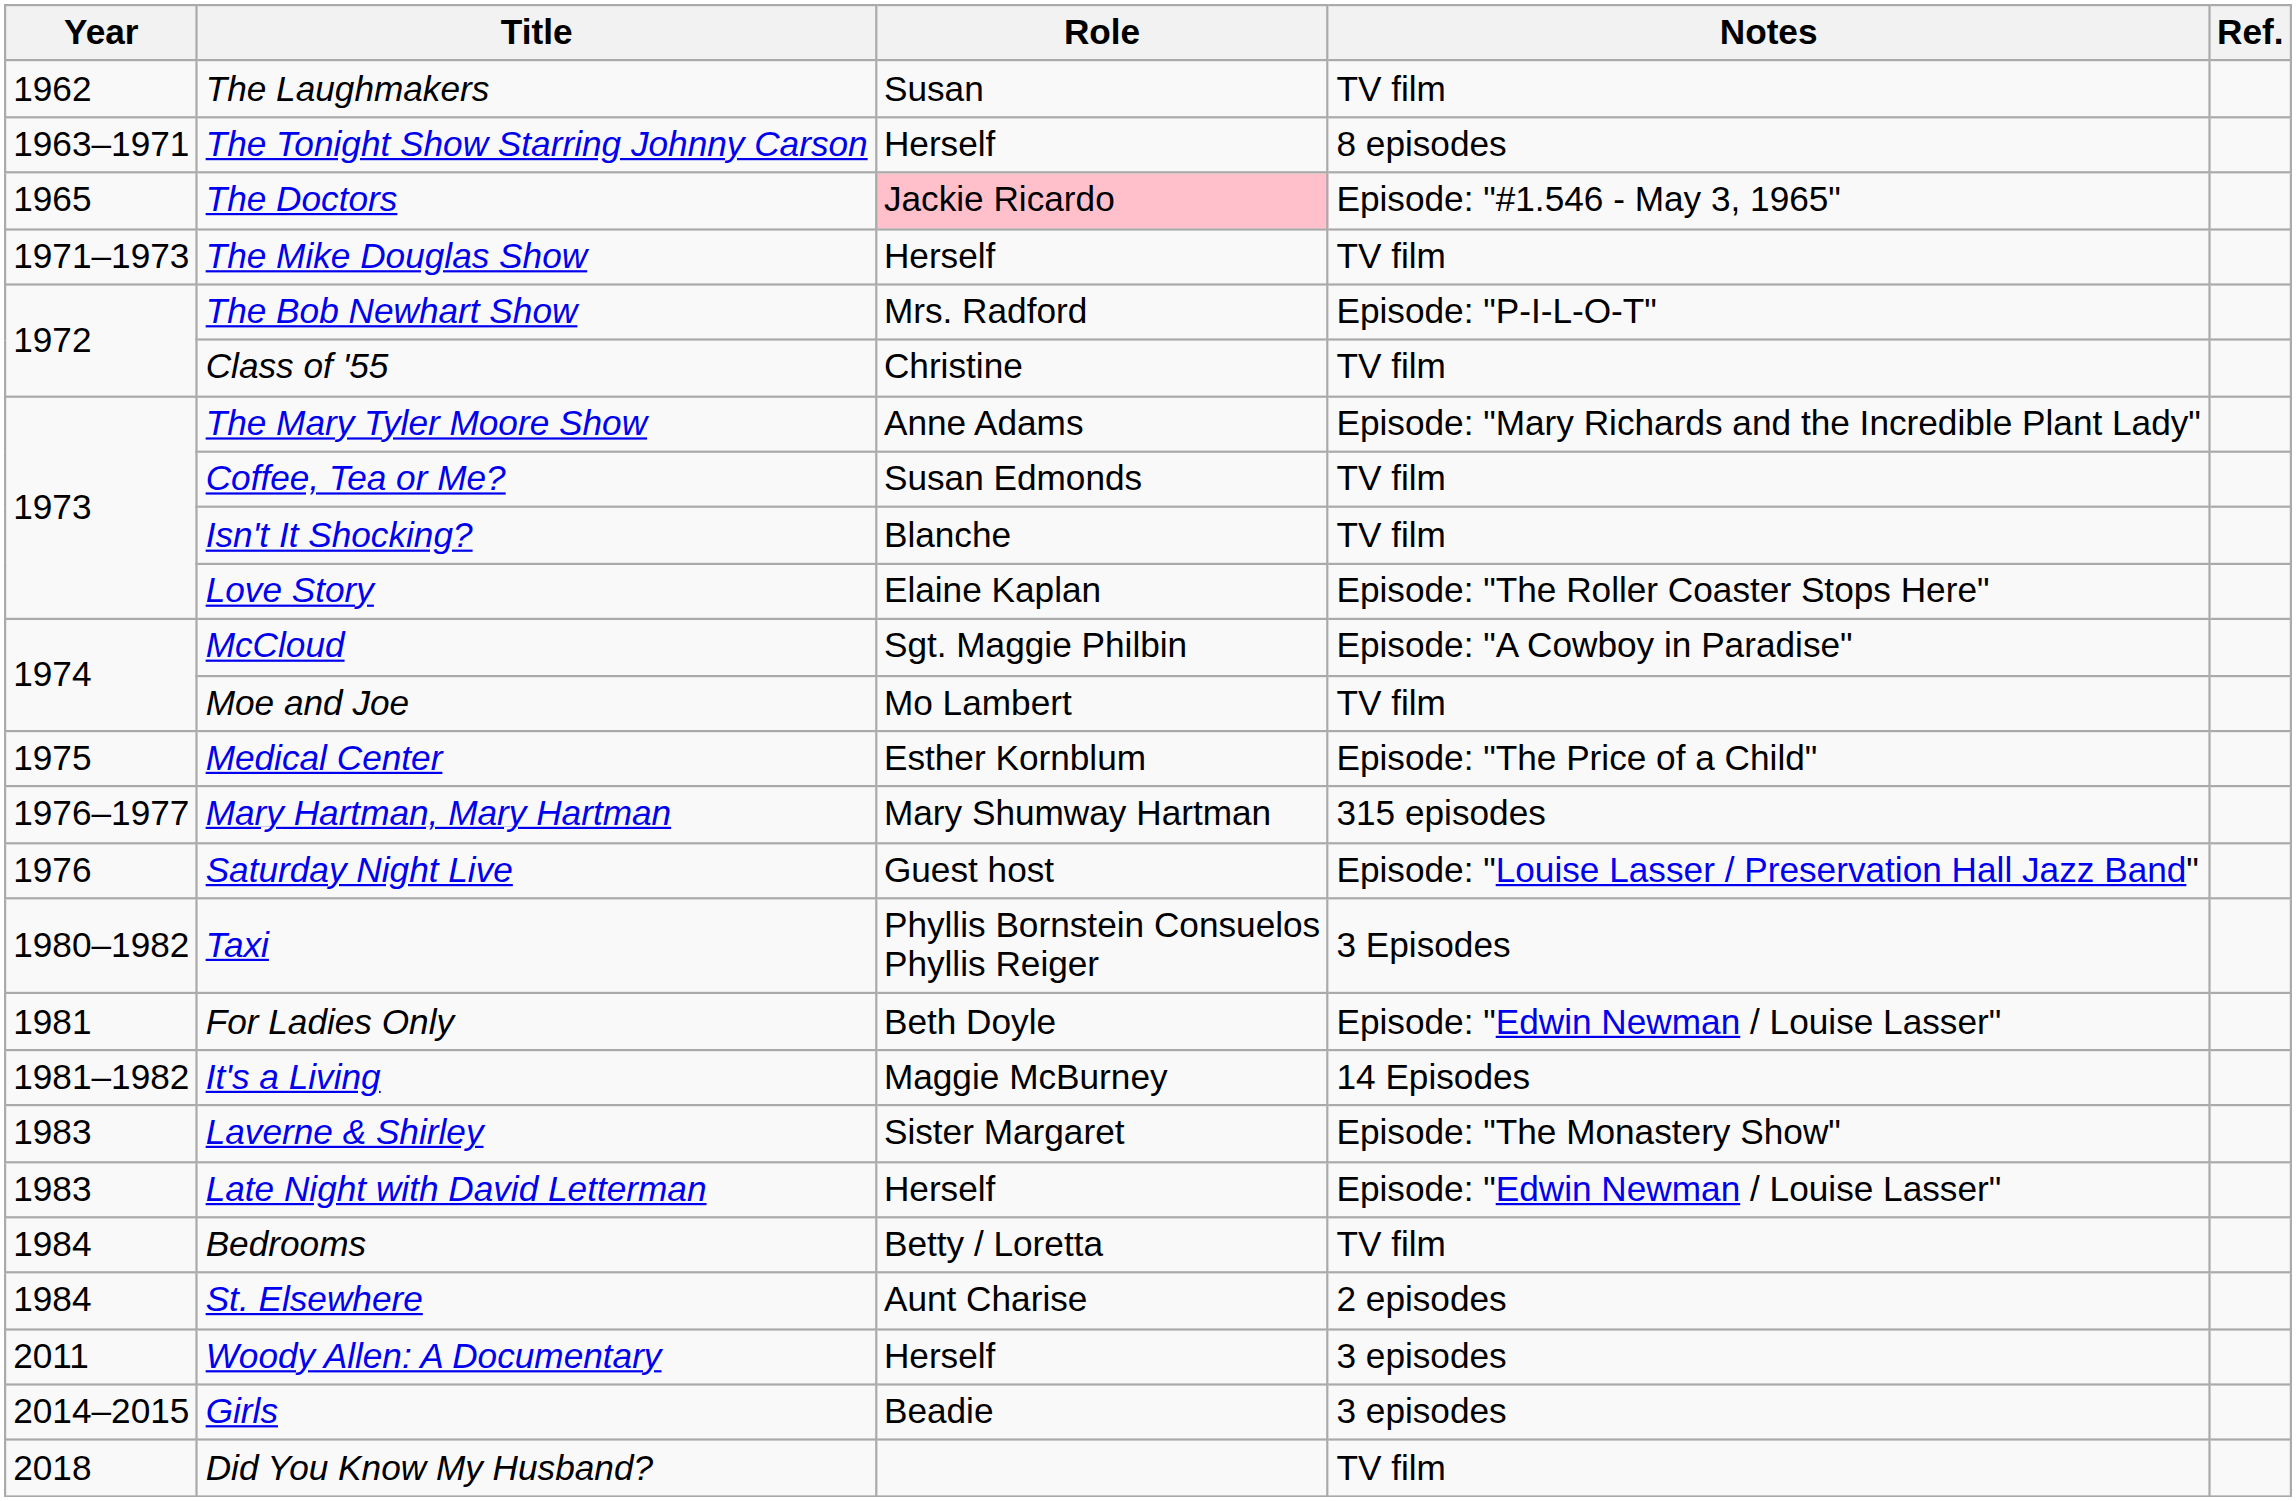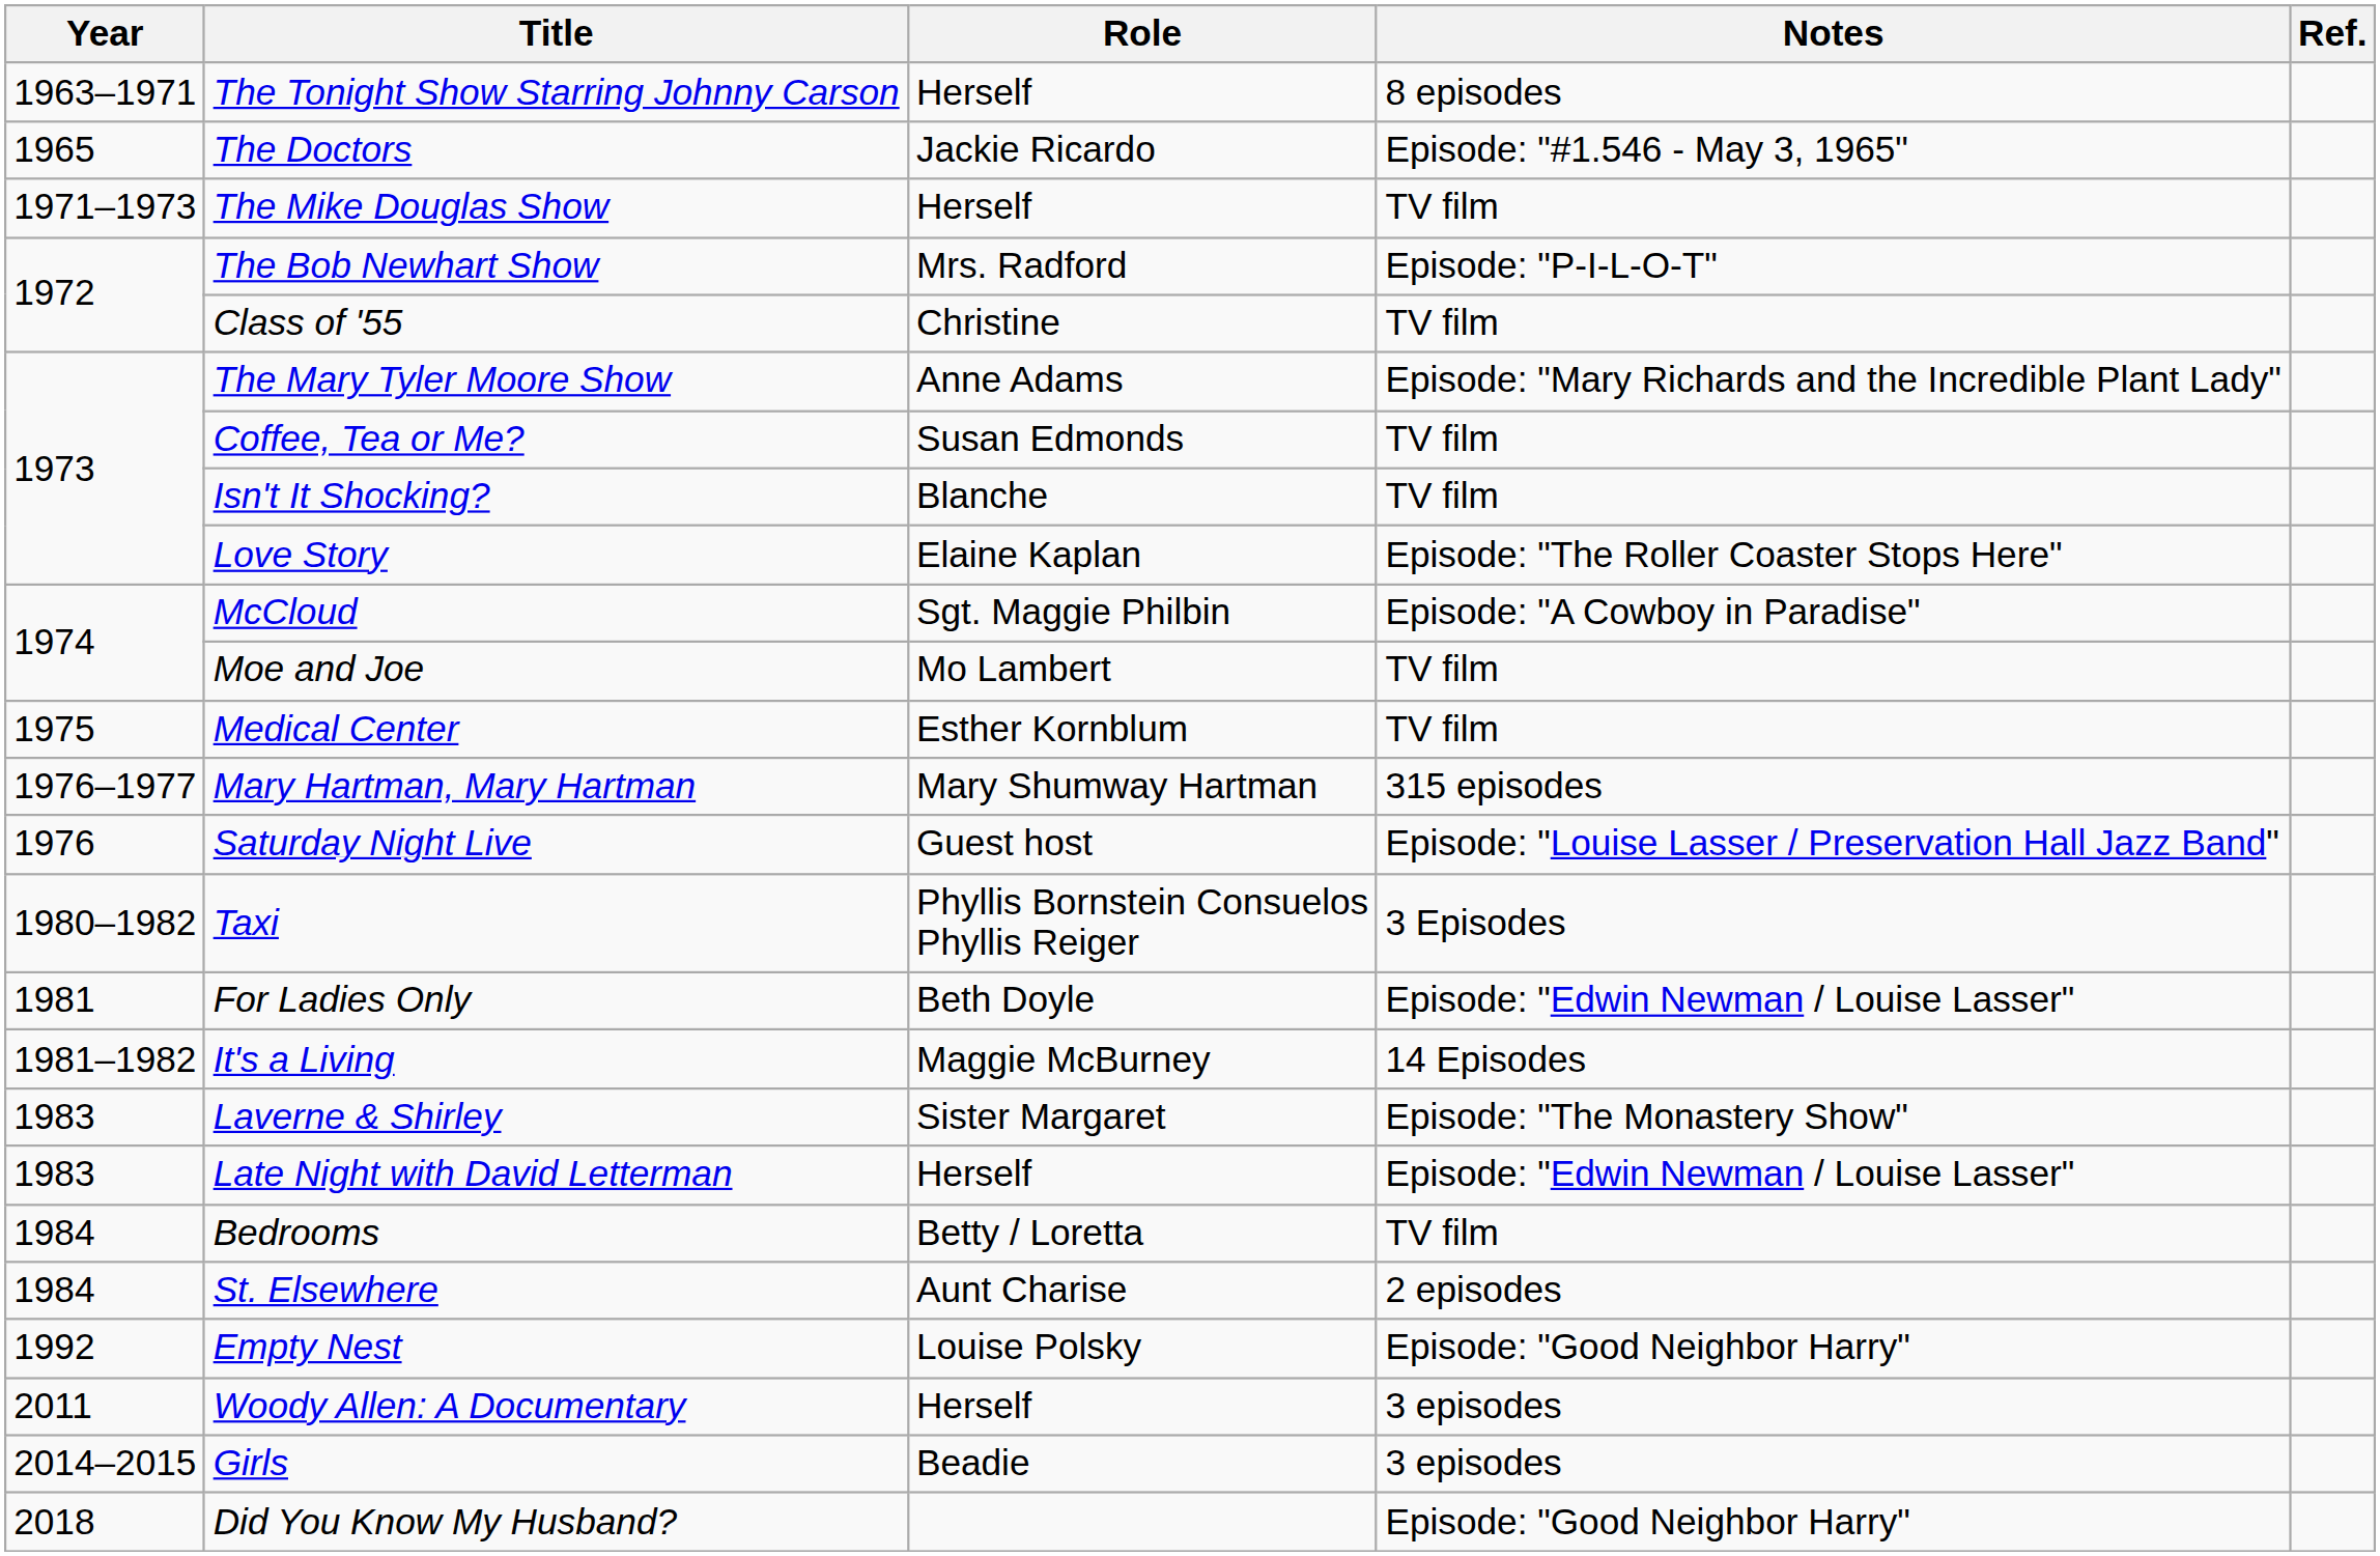- row: 1962 | The Laughmakers | Susan | TV film
The Doctors | Role: pink background -> no background
Medical Center | Notes: Episode: "The Price of a Child" -> TV film
+ row: 1992 | Empty Nest | Louise Polsky | Episode: "Good Neighbor Harry"
Did You Know My Husband? | Notes: TV film -> Episode: "Good Neighbor Harry"
